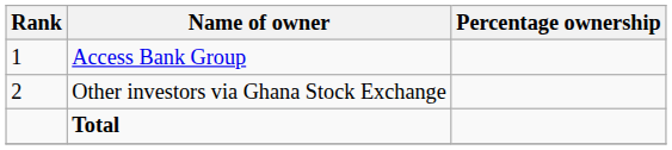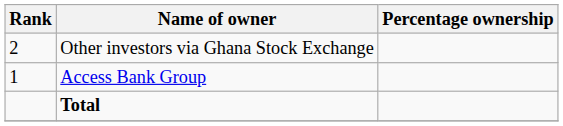rows swapped: Access Bank Group <-> Other investors via Ghana Stock Exchange
